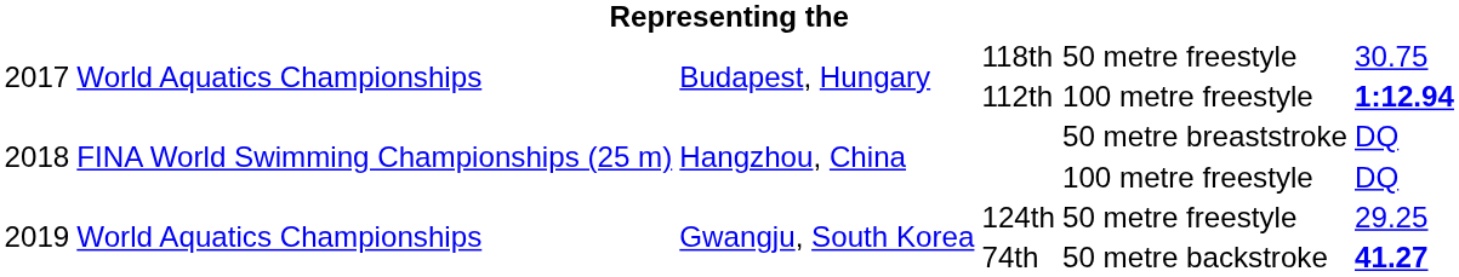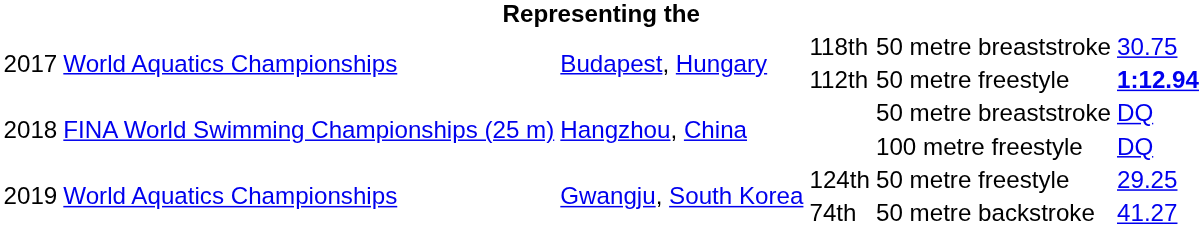118th | column 5: 50 metre freestyle -> 50 metre breaststroke
112th | column 5: 100 metre freestyle -> 50 metre freestyle
74th | column 6: bold -> normal
